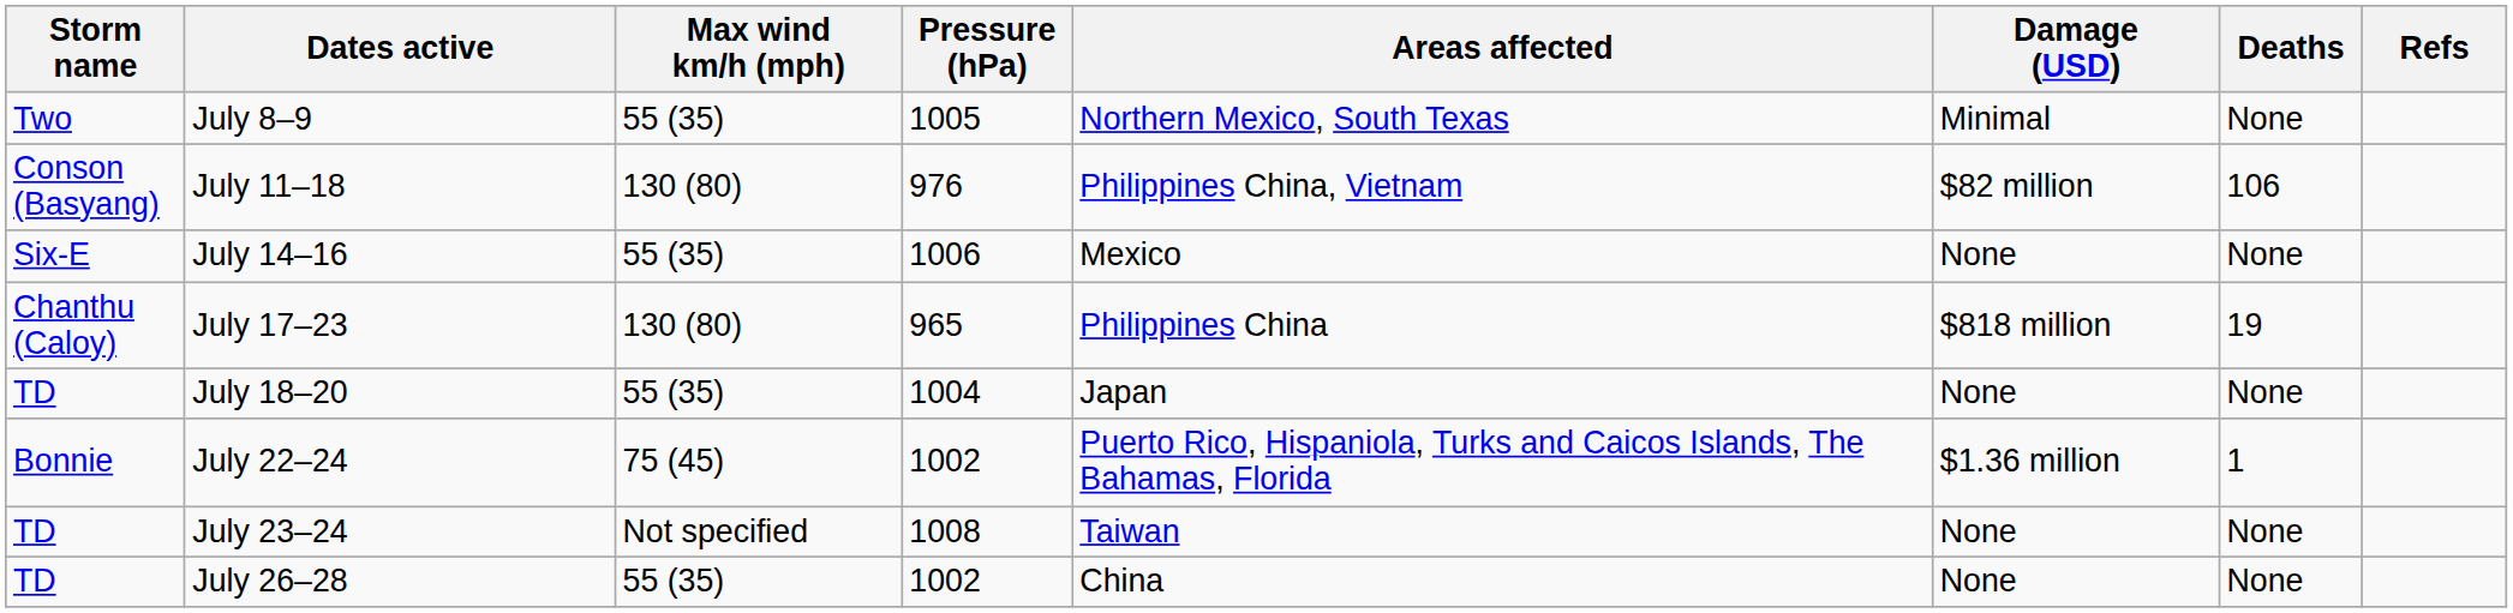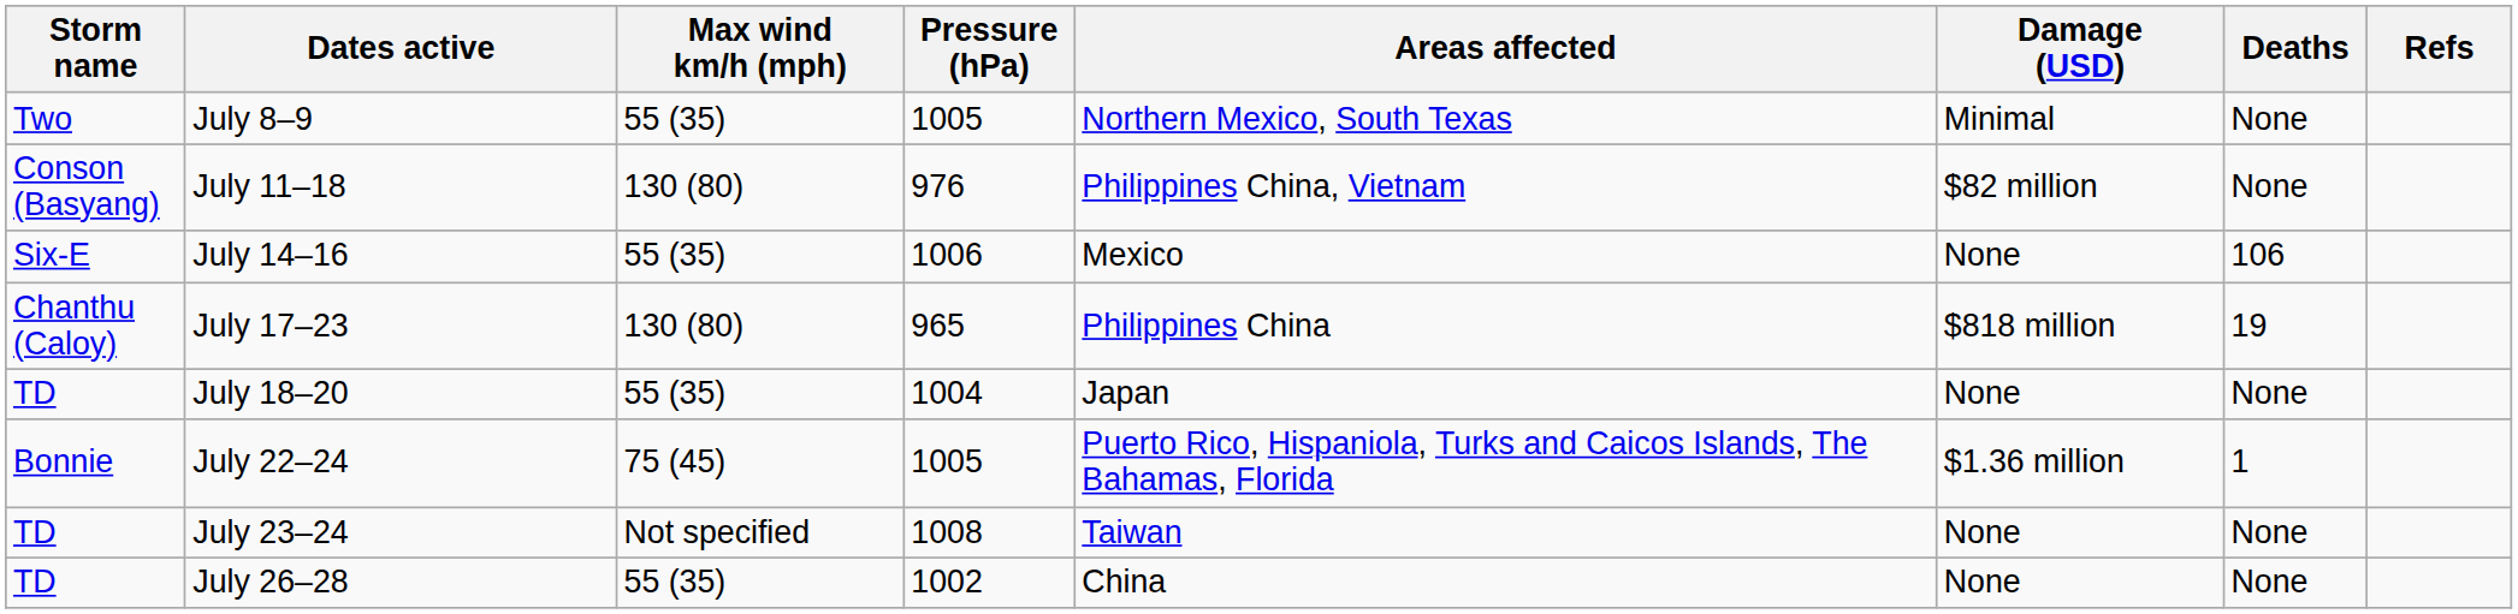July 11–18 | Deaths: 106 -> None
July 14–16 | Deaths: None -> 106
July 22–24 | Pressure (hPa): 1002 -> 1005
